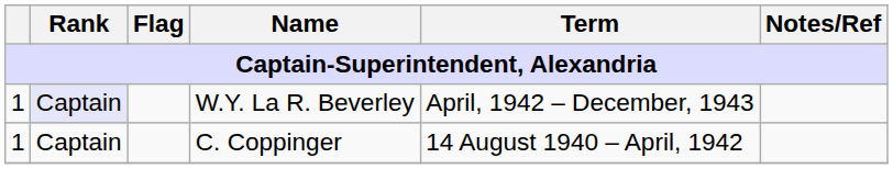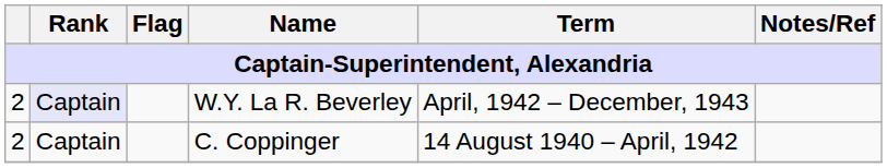W.Y. La R. Beverley | column 1: 1 -> 2
C. Coppinger | column 1: 1 -> 2
